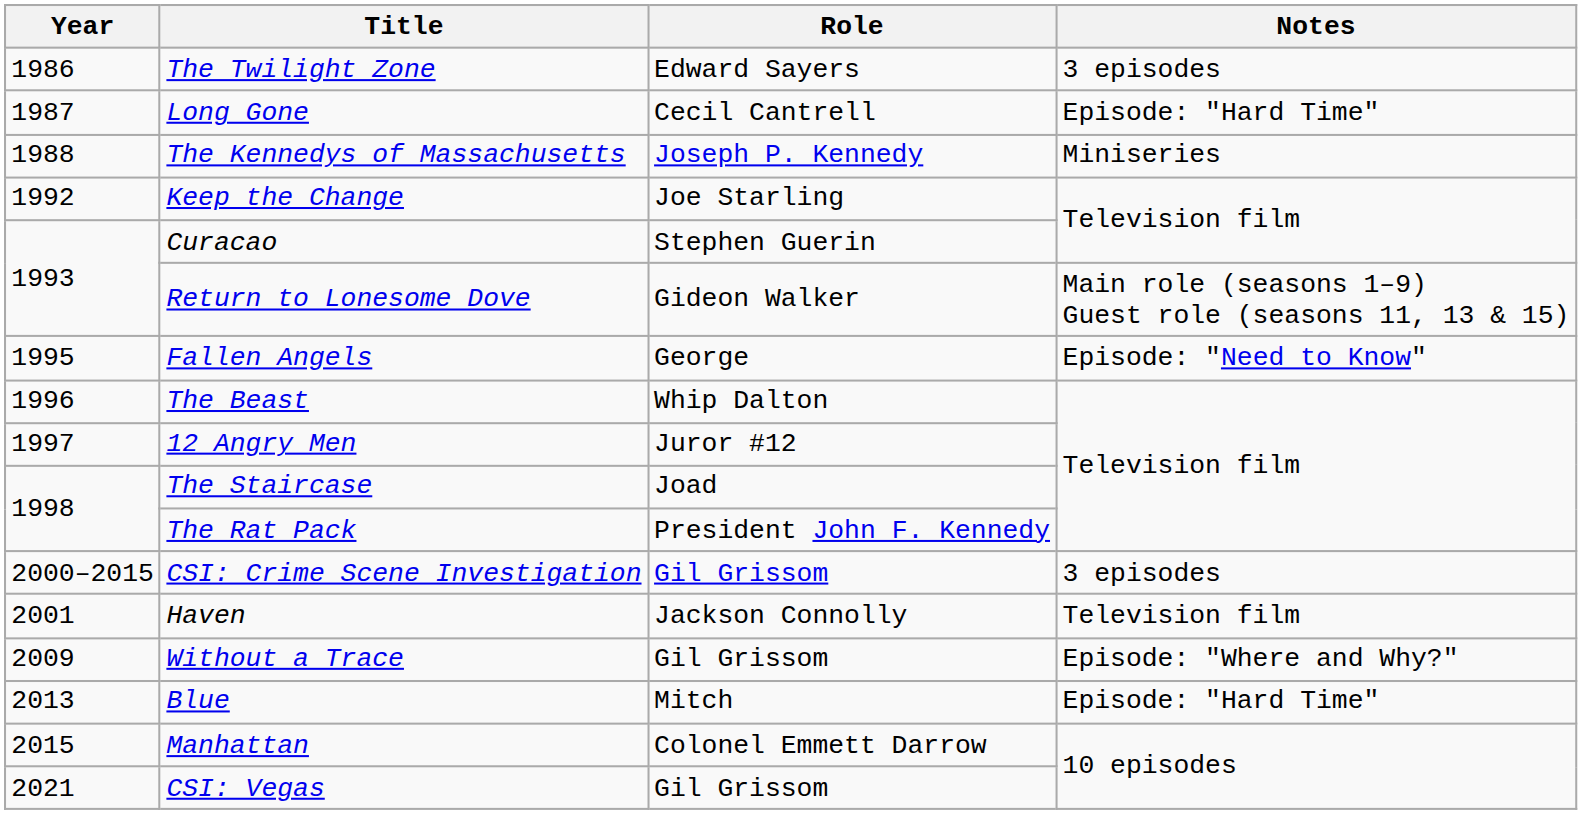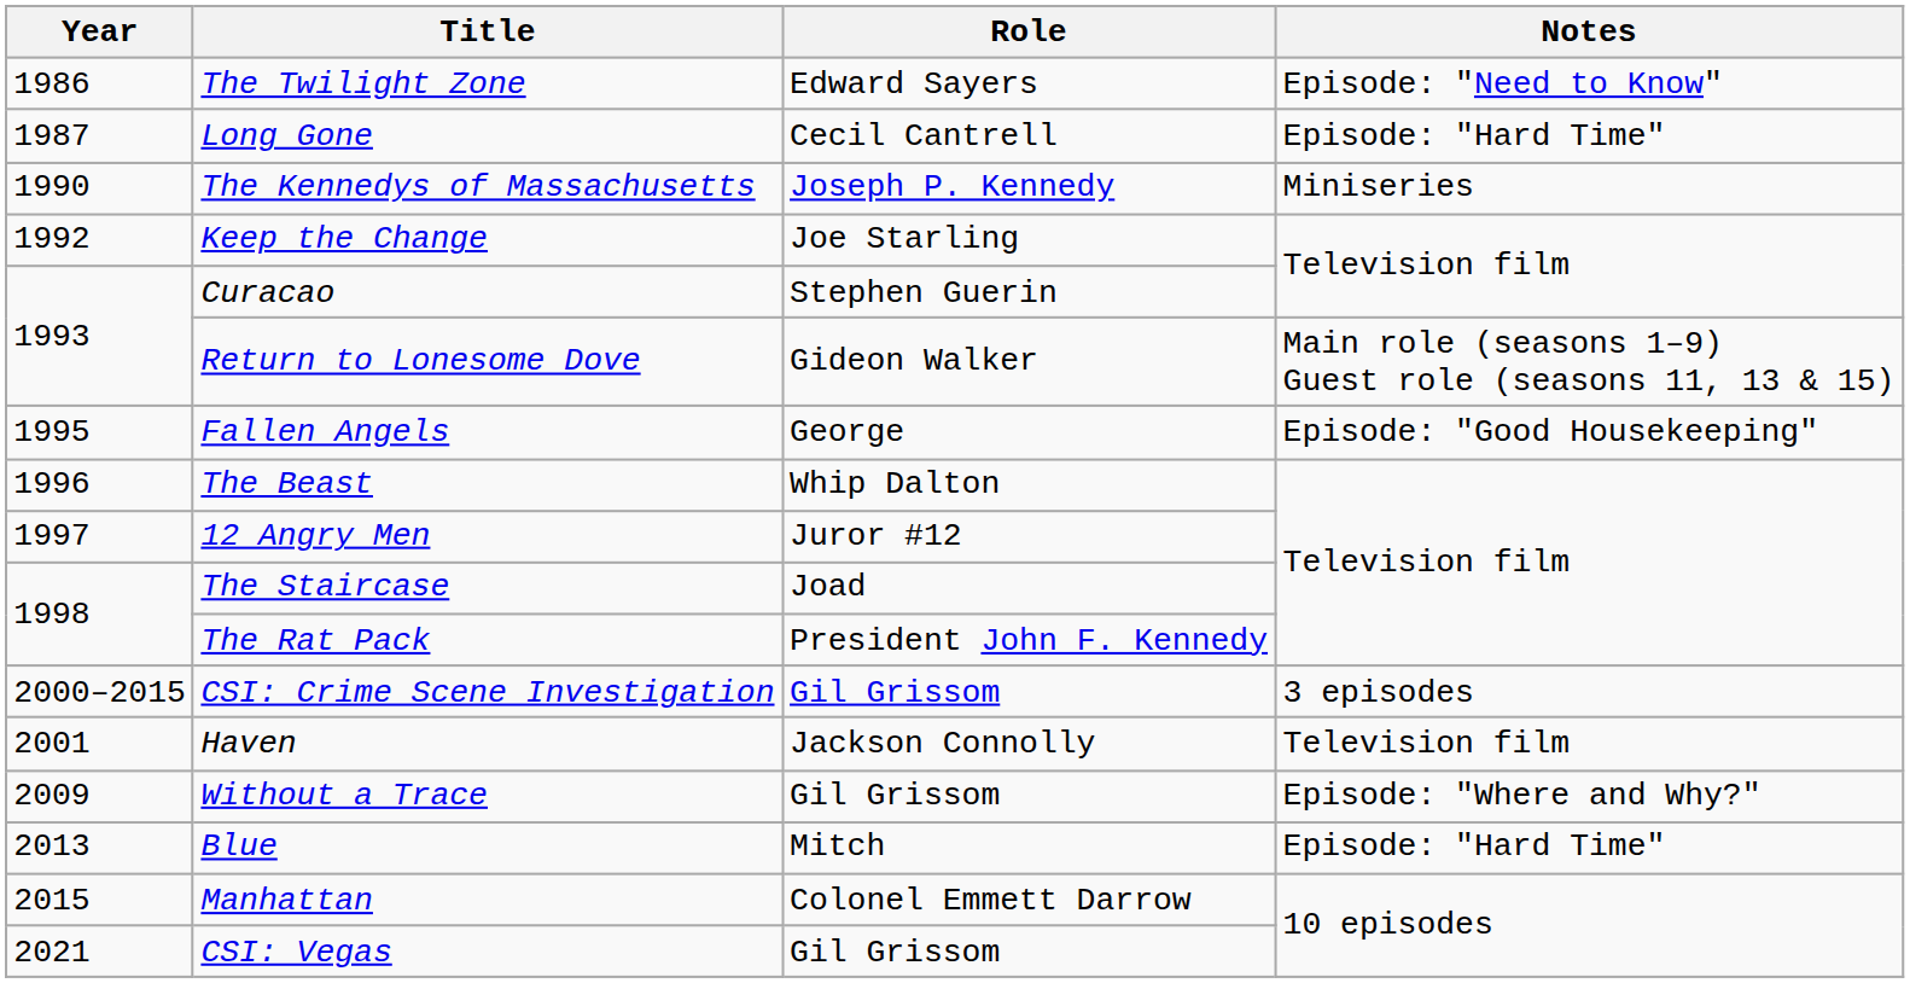The Twilight Zone | Notes: 3 episodes -> Episode: "Need to Know"
The Kennedys of Massachusetts | Year: 1988 -> 1990
Fallen Angels | Notes: Episode: "Need to Know" -> Episode: "Good Housekeeping"
